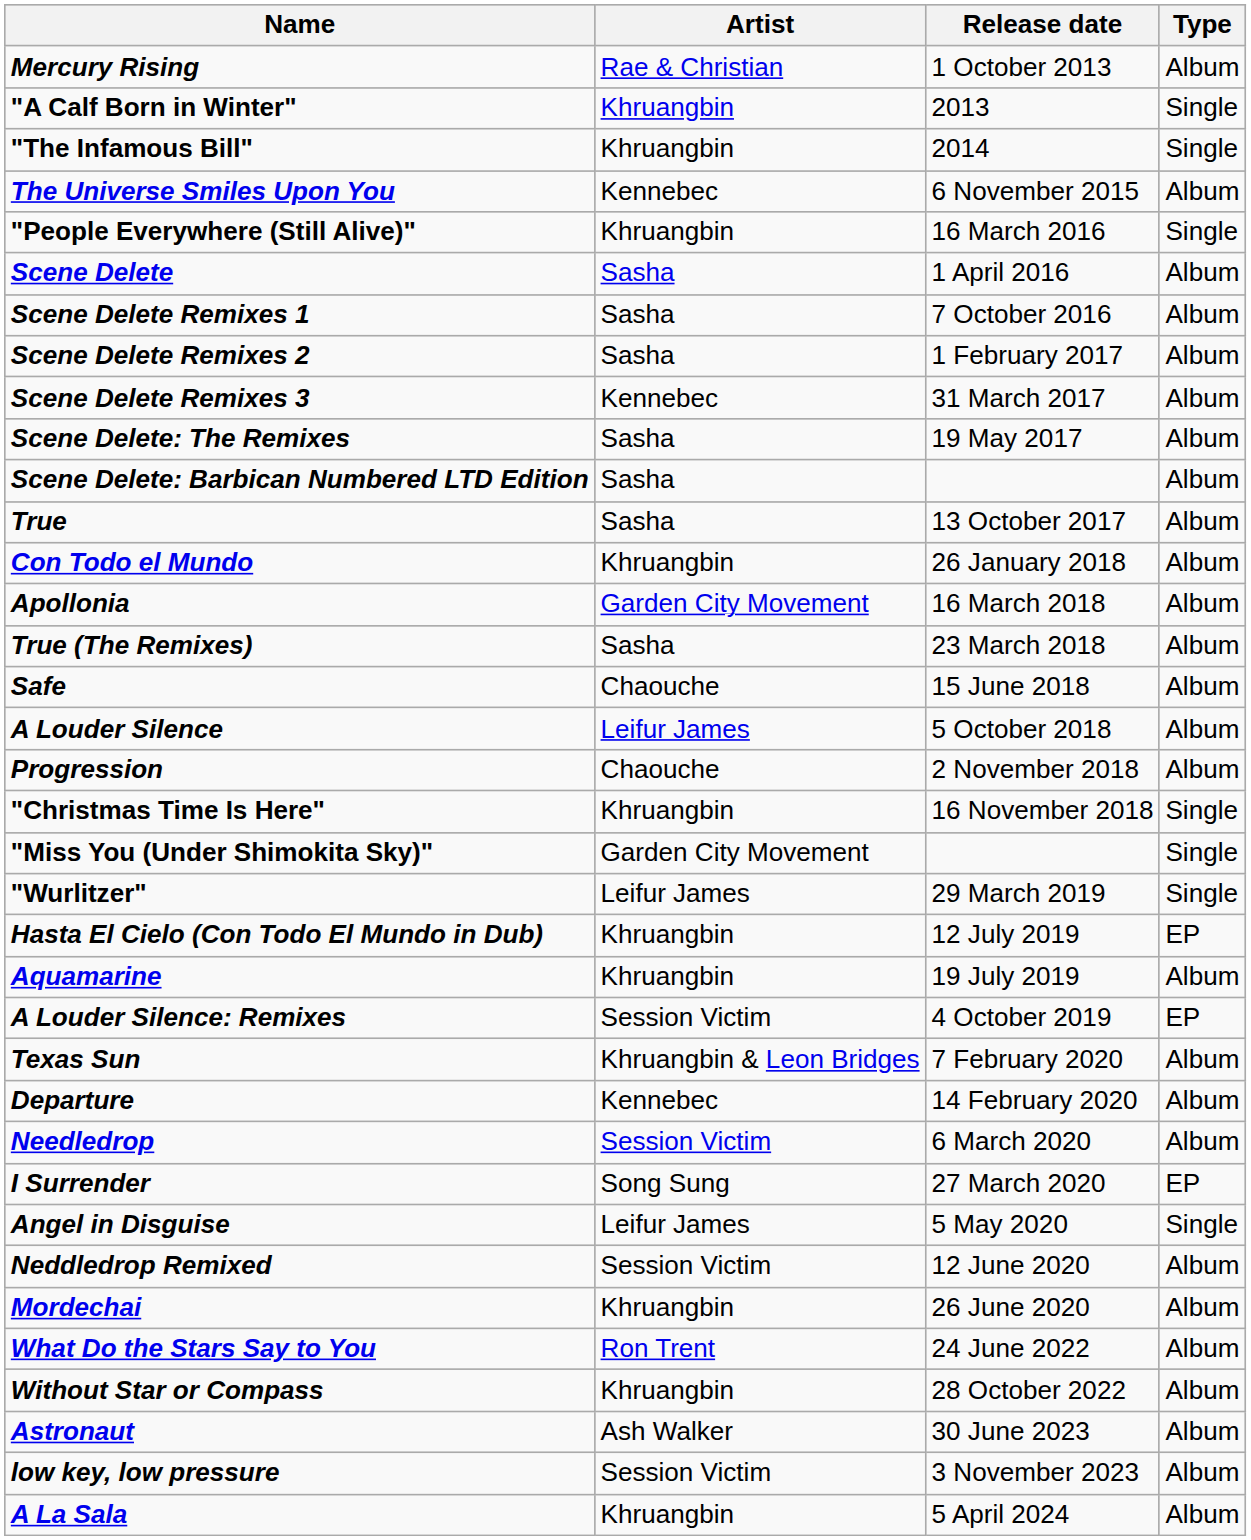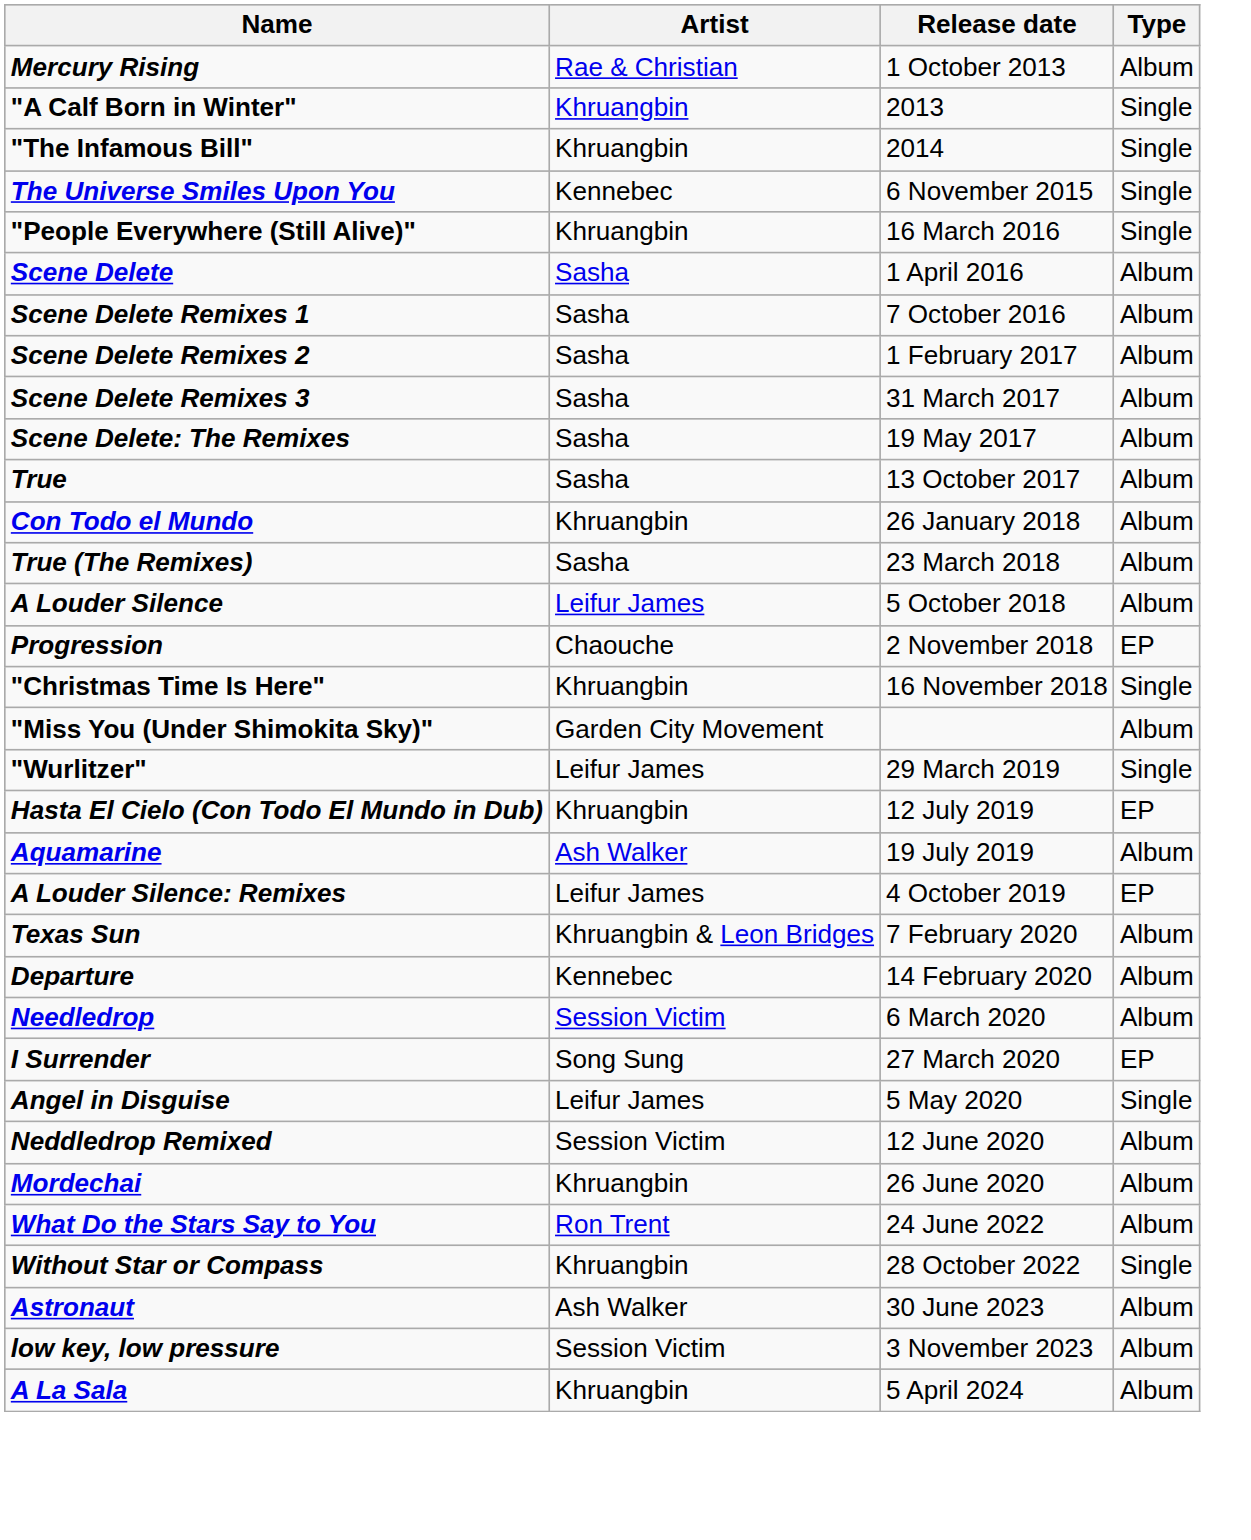The Universe Smiles Upon You | Type: Album -> Single
Scene Delete Remixes 3 | Artist: Kennebec -> Sasha
- row: Scene Delete: Barbican Numbered LTD Edition | Sasha | Album
- row: Apollonia | Garden City Movement | 16 March 2018 | Album
- row: Safe | Chaouche | 15 June 2018 | Album
Progression | Type: Album -> EP
"Miss You (Under Shimokita Sky)" | Type: Single -> Album
Aquamarine | Artist: Khruangbin -> Ash Walker
A Louder Silence: Remixes | Artist: Session Victim -> Leifur James
Without Star or Compass | Type: Album -> Single
